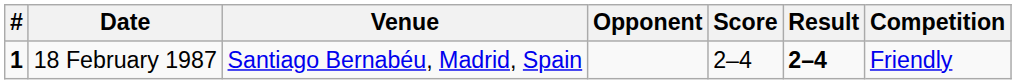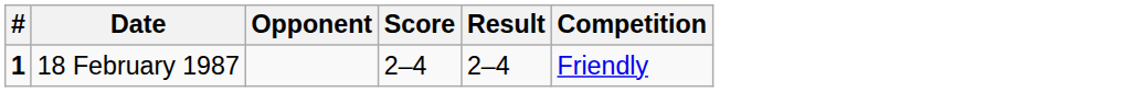- column: Venue | Santiago Bernabéu, Madrid, Spain
18 February 1987 | Result: bold -> normal
